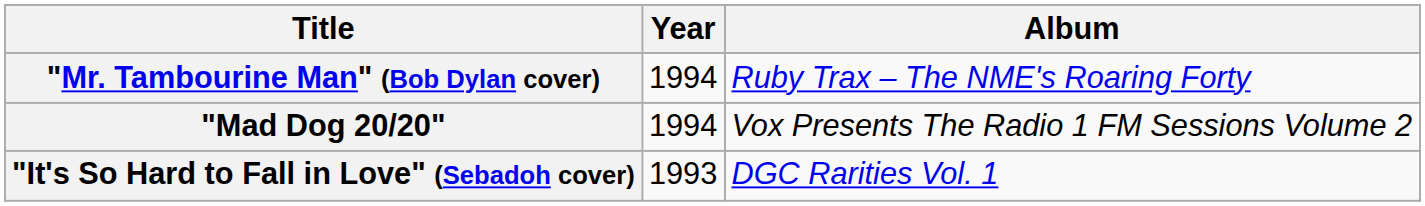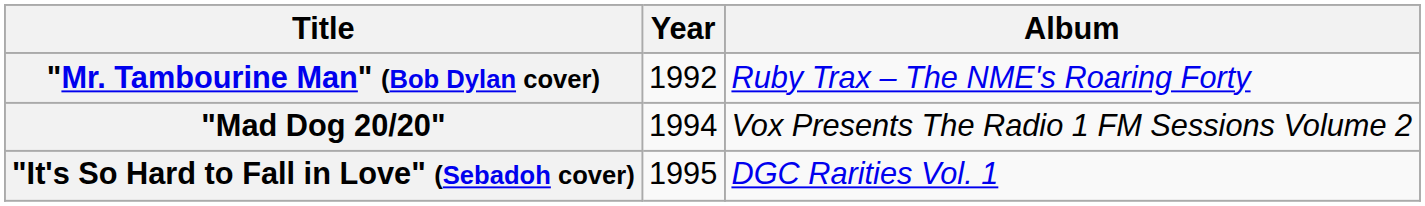"Mr. Tambourine Man" (Bob Dylan cover) | Year: 1994 -> 1992
"It's So Hard to Fall in Love" (Sebadoh cover) | Year: 1993 -> 1995
